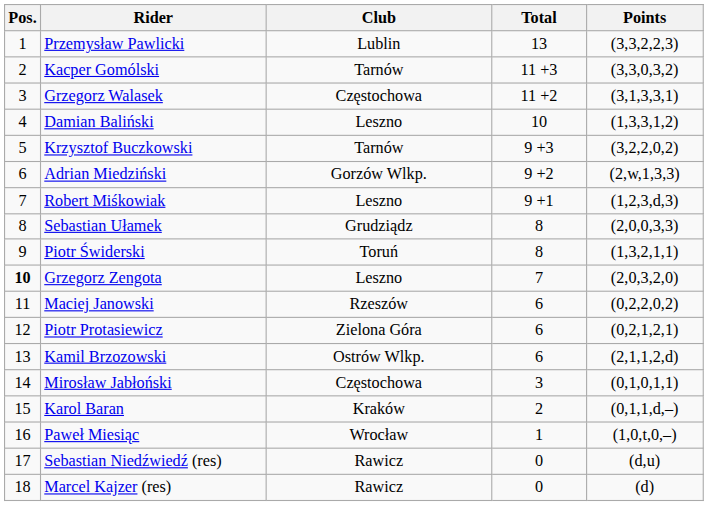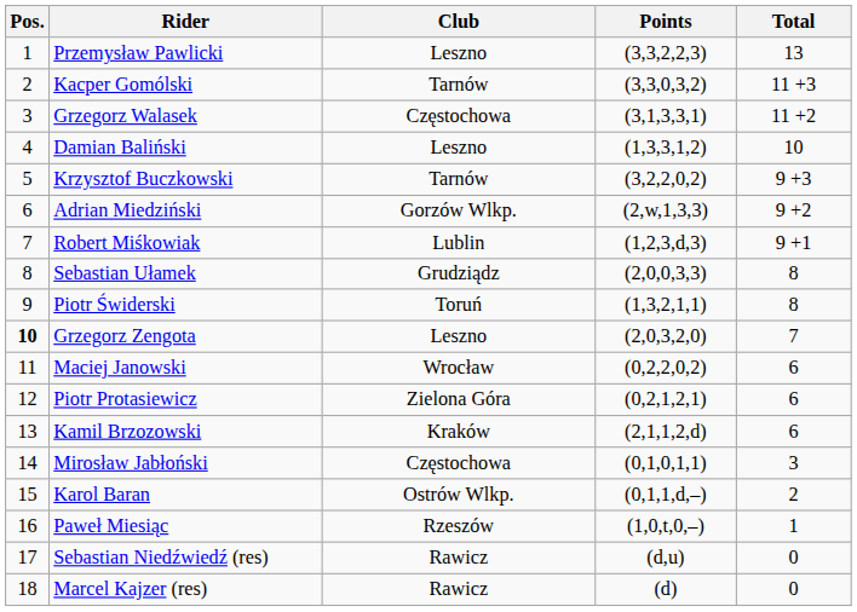columns swapped: Total <-> Points
Przemysław Pawlicki | Club: Lublin -> Leszno
Robert Miśkowiak | Club: Leszno -> Lublin
Maciej Janowski | Club: Rzeszów -> Wrocław
Kamil Brzozowski | Club: Ostrów Wlkp. -> Kraków
Karol Baran | Club: Kraków -> Ostrów Wlkp.
Paweł Miesiąc | Club: Wrocław -> Rzeszów
